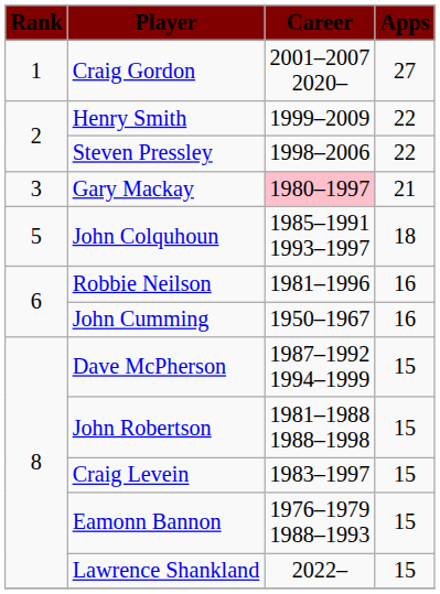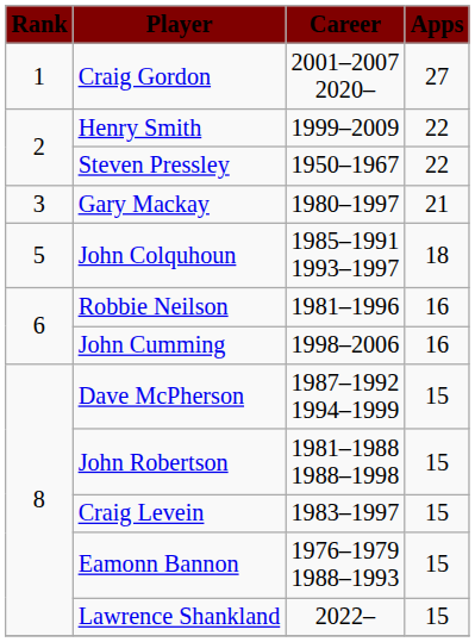Steven Pressley | Career: 1998–2006 -> 1950–1967
Gary Mackay | Career: pink background -> no background
John Cumming | Career: 1950–1967 -> 1998–2006
